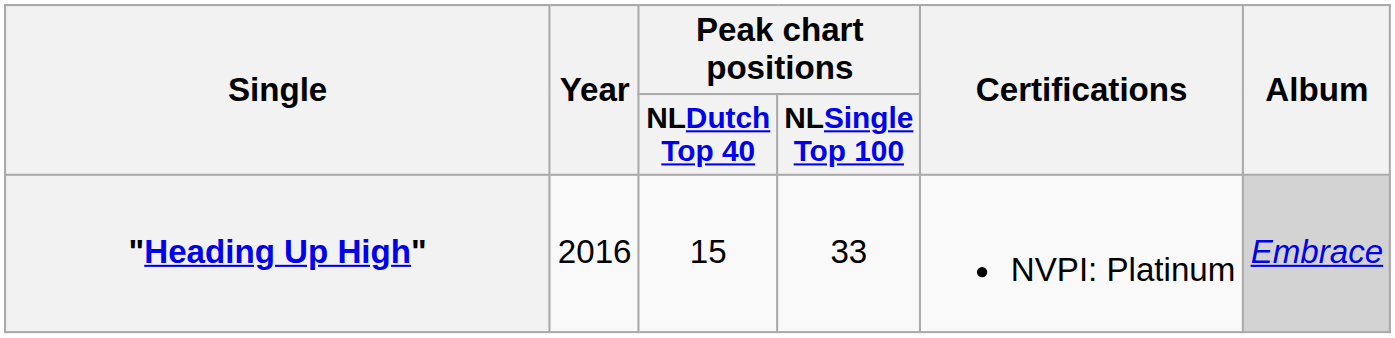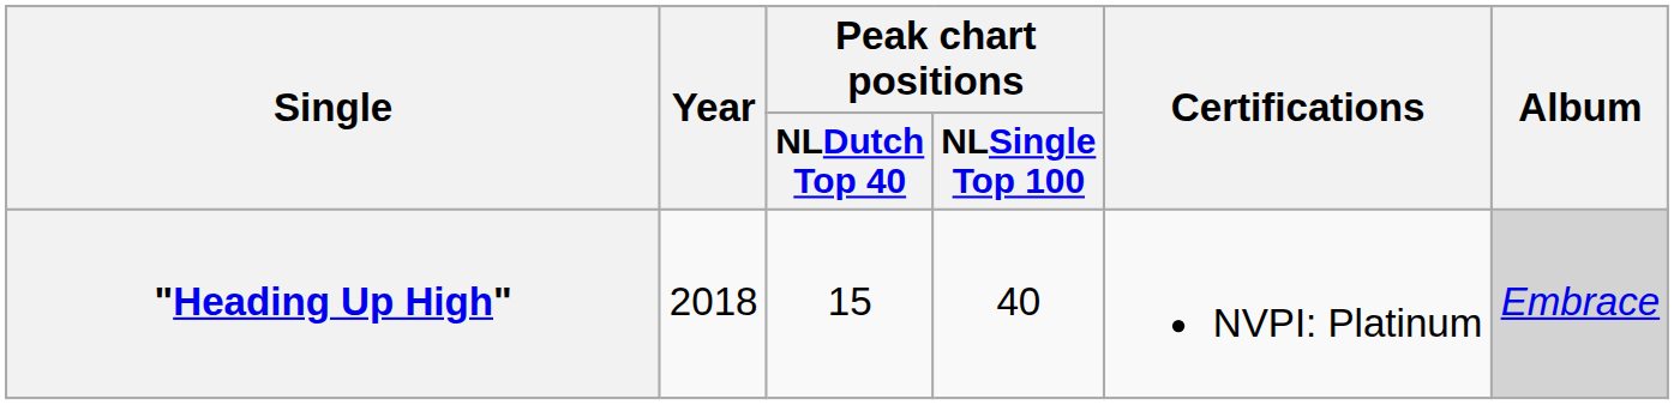"Heading Up High" | Year: 2016 -> 2018
"Heading Up High" | Peak chart positions / NLSingle Top 100: 33 -> 40
